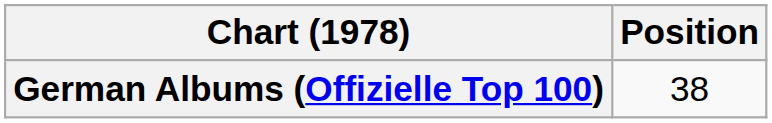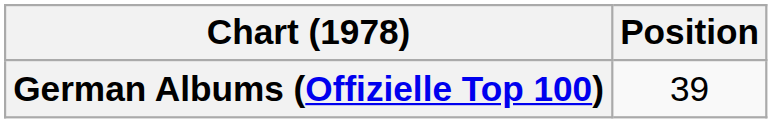German Albums (Offizielle Top 100) | Position: 38 -> 39
